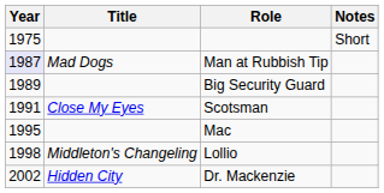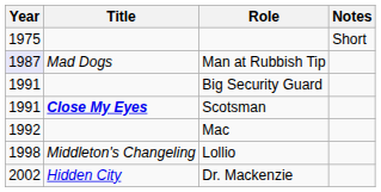Big Security Guard | Year: 1989 -> 1991
Scotsman | Title: normal -> bold
Mac | Year: 1995 -> 1992
